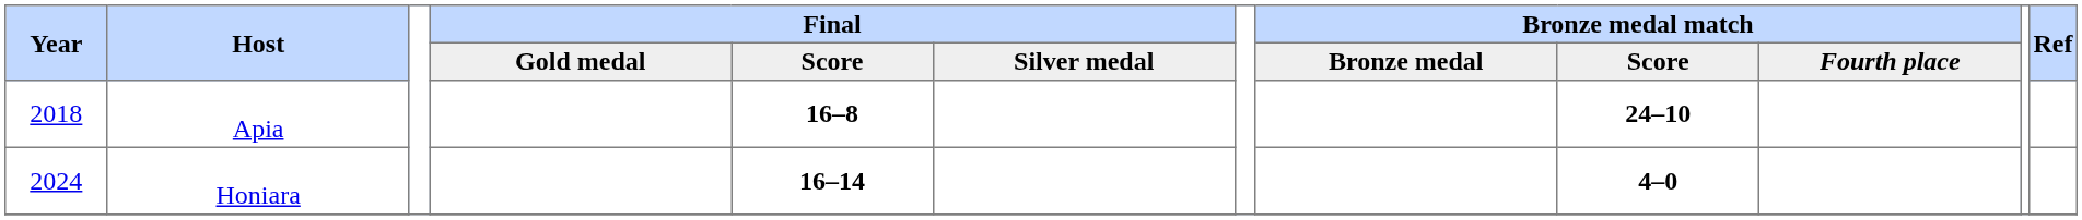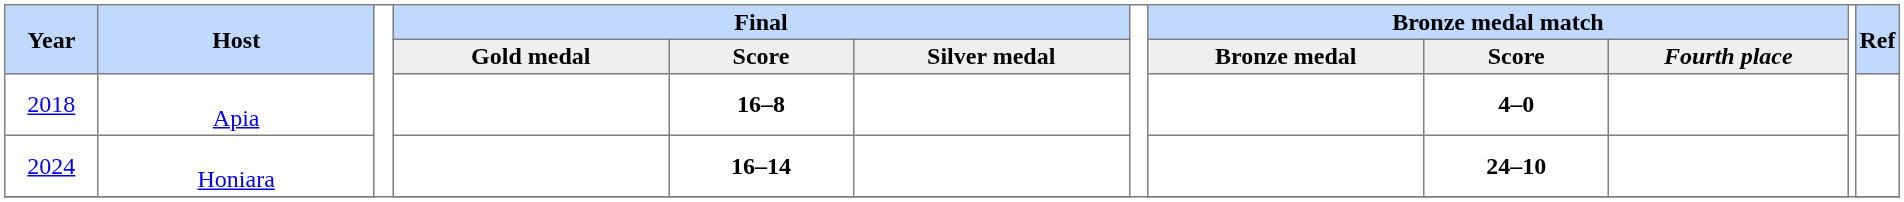Apia | Bronze medal match / Score: 24–10 -> 4–0
Honiara | Bronze medal match / Score: 4–0 -> 24–10
